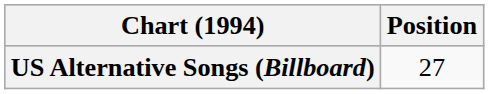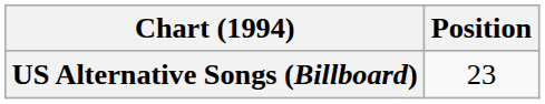US Alternative Songs (Billboard) | Position: 27 -> 23
